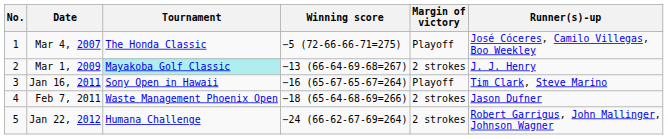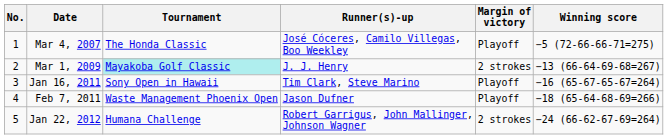columns swapped: Winning score <-> Runner(s)-up
Feb 7, 2011 | Margin of victory: 2 strokes -> Playoff
